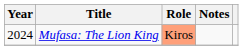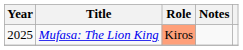Mufasa: The Lion King | Year: 2024 -> 2025
